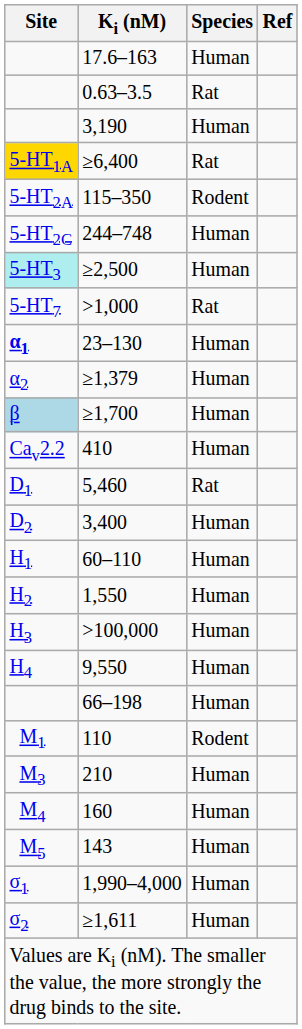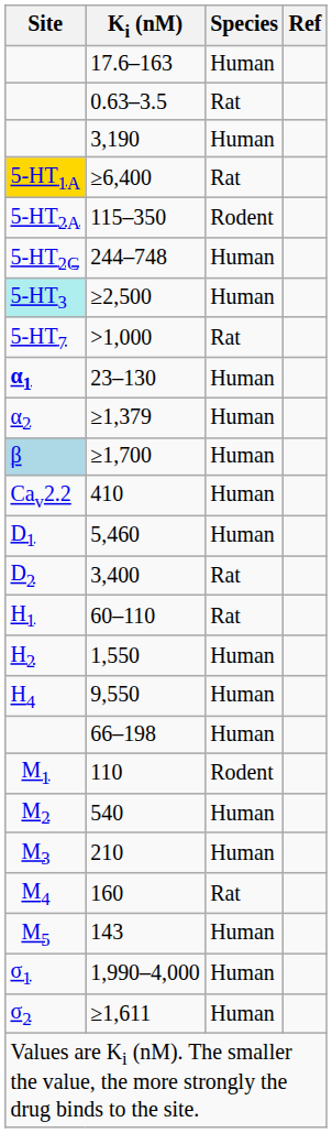5,460 | Species: Rat -> Human
3,400 | Species: Human -> Rat
60–110 | Species: Human -> Rat
- row: H3 | >100,000 | Human
+ row: M2 | 540 | Human
160 | Species: Human -> Rat
